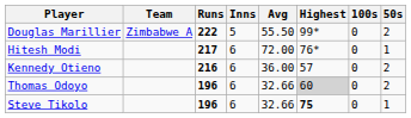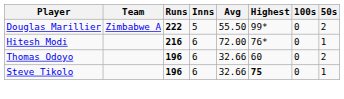Hitesh Modi | Runs: 217 -> 216
- row: Kennedy Otieno | 216 | 6 | 36.00 | 57 | 0 | 2
Thomas Odoyo | Highest: lightgrey background -> no background
